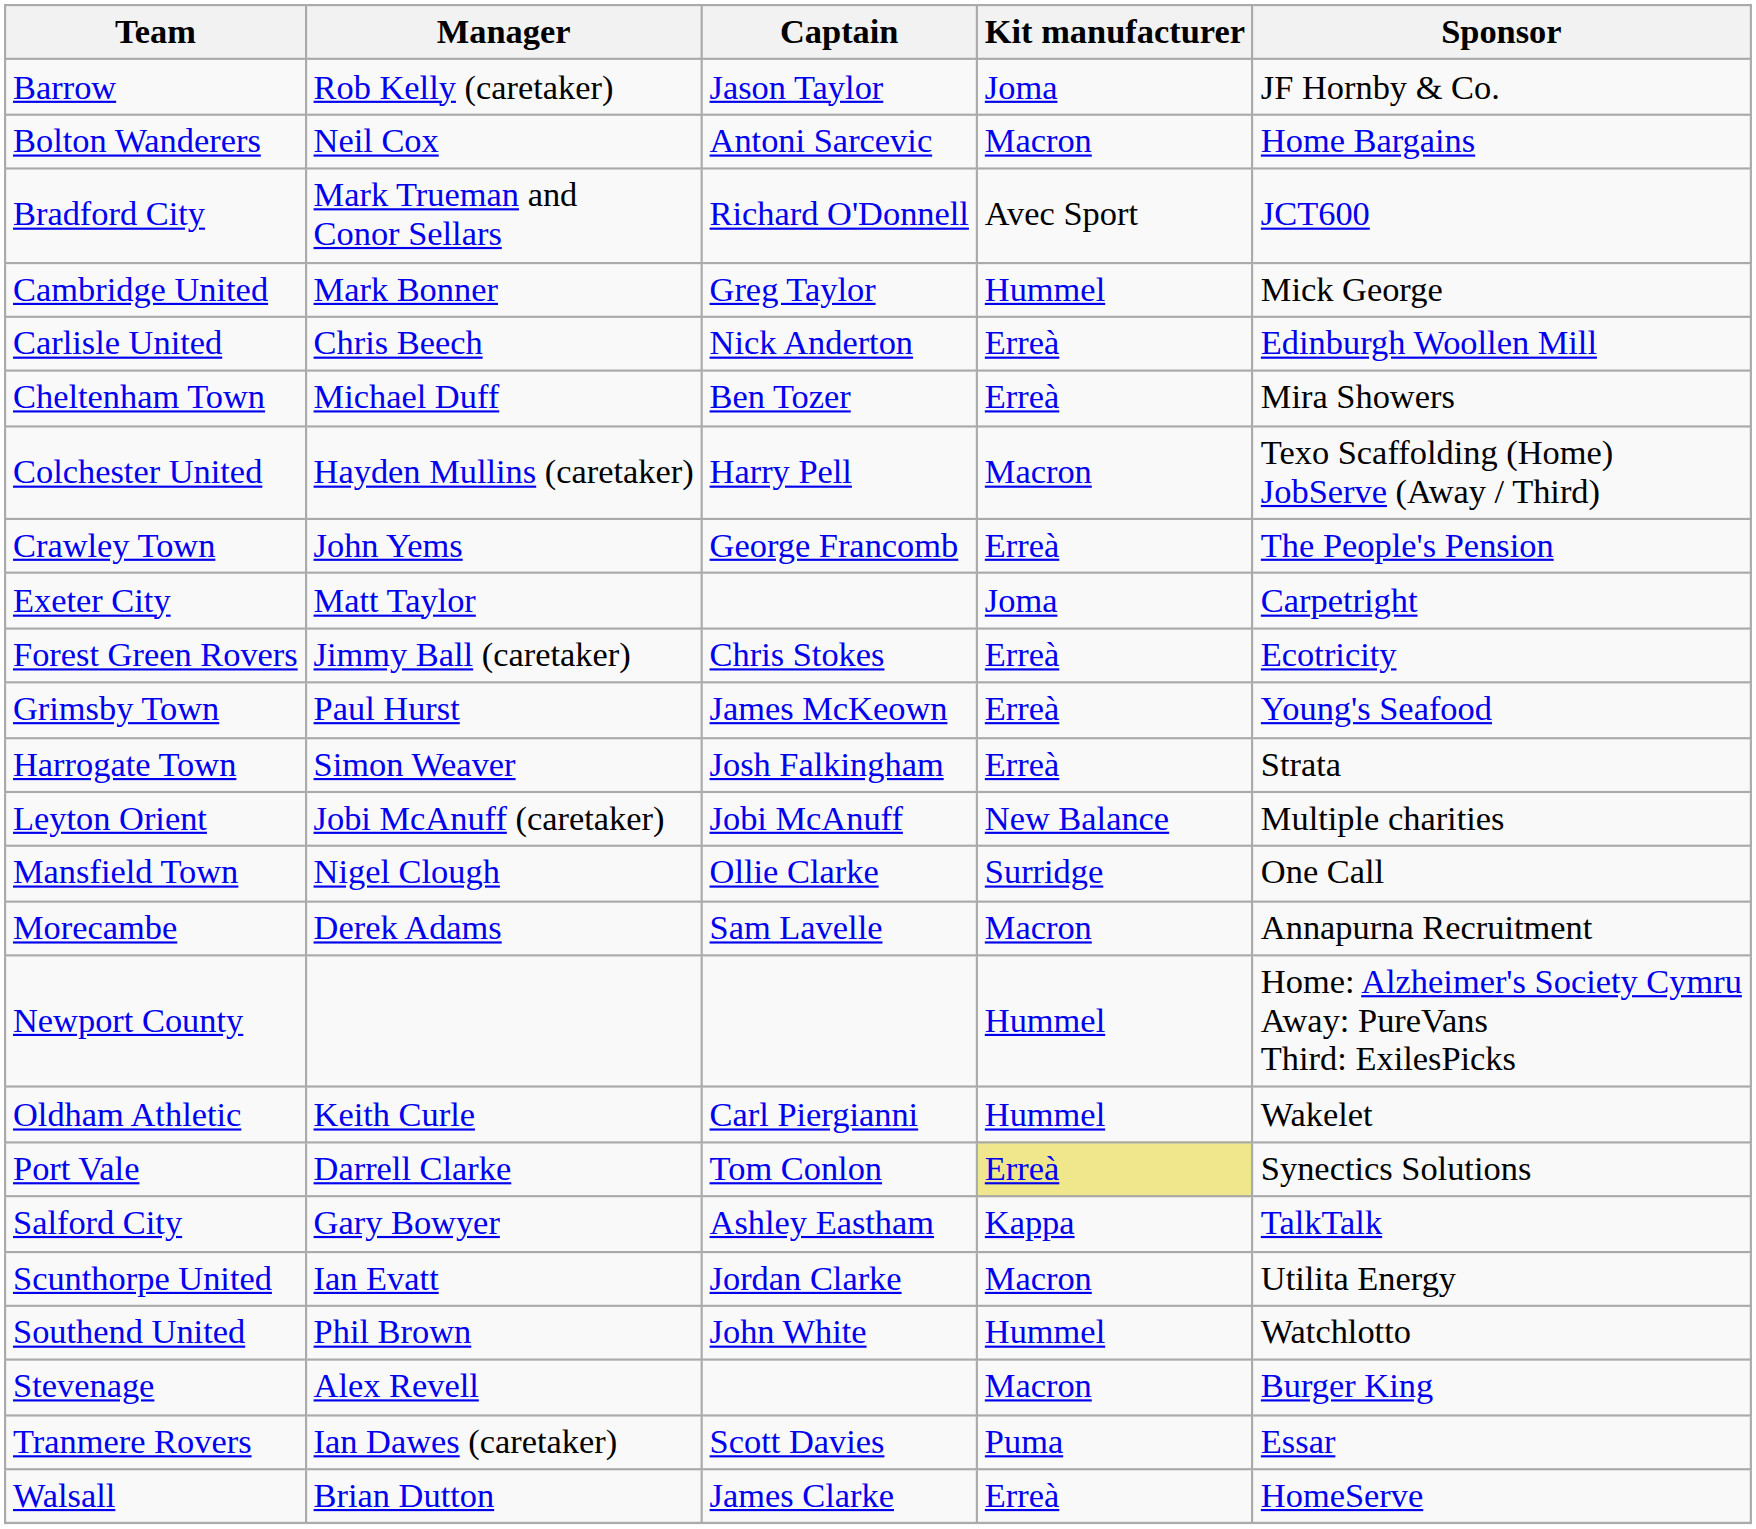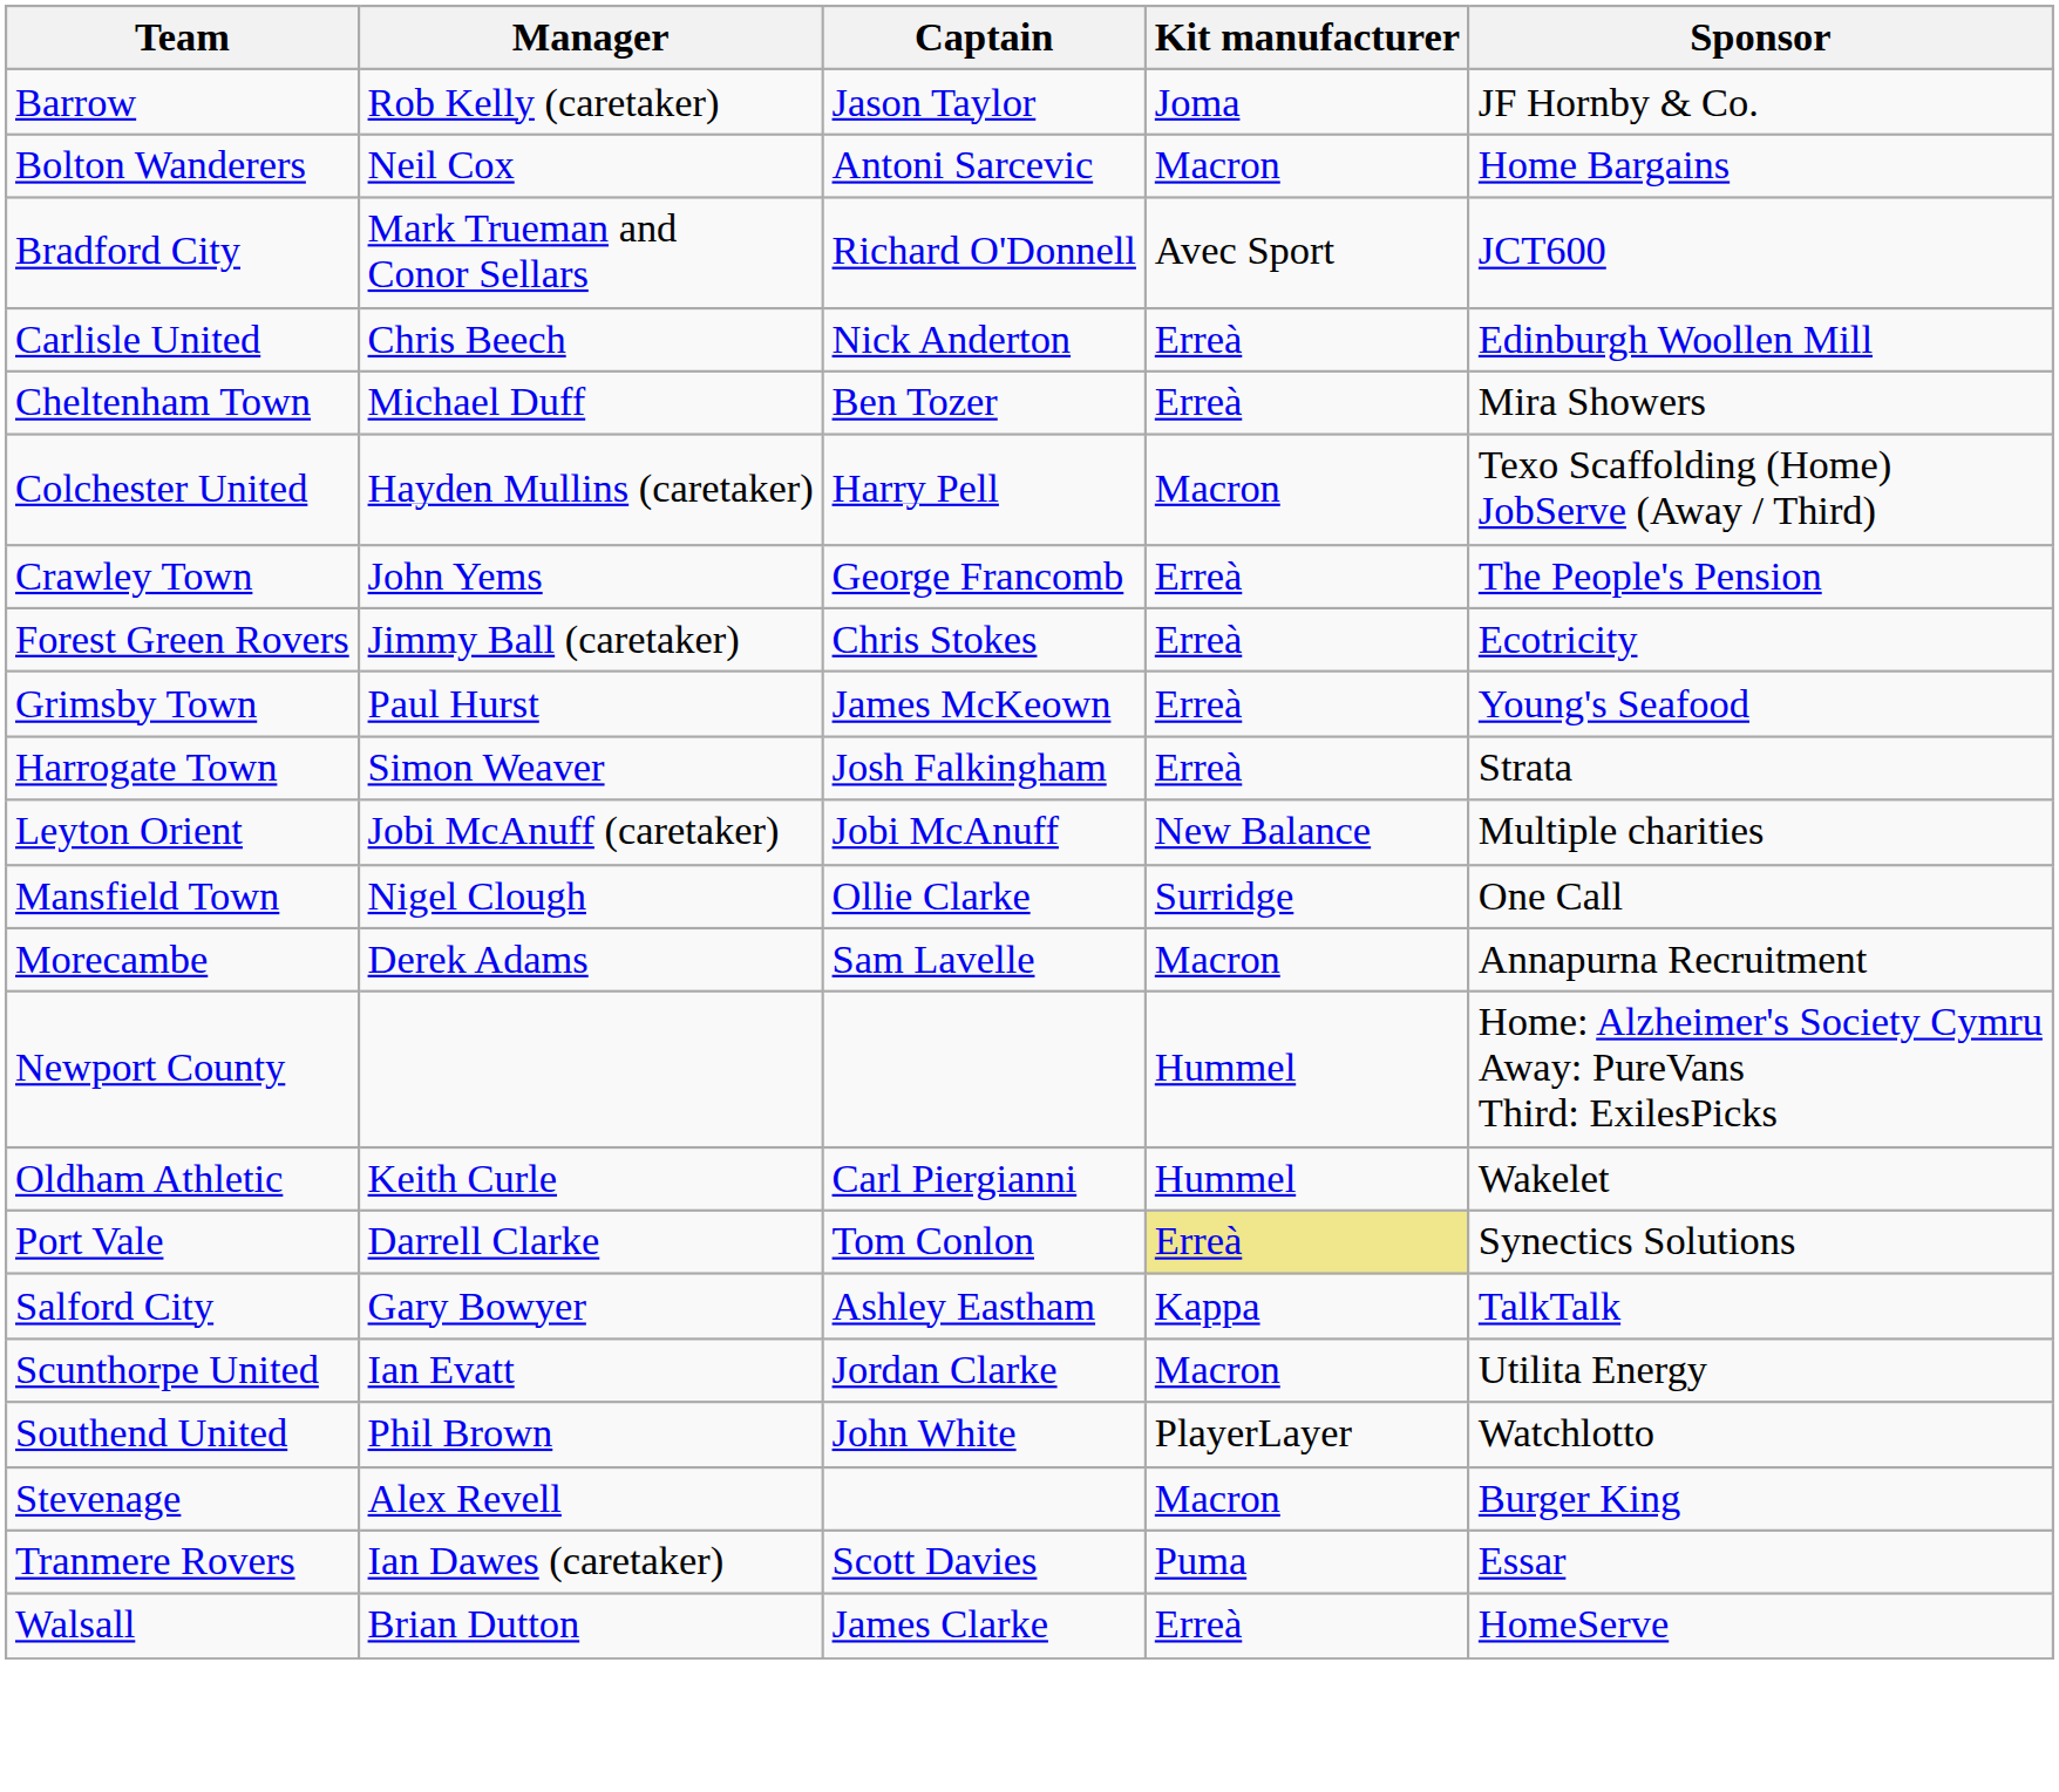- row: Cambridge United | Mark Bonner | Greg Taylor | Hummel | Mick George
- row: Exeter City | Matt Taylor | Joma | Carpetright
Southend United | Kit manufacturer: Hummel -> PlayerLayer
